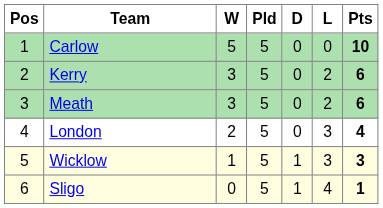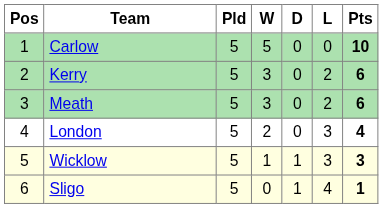columns swapped: Pld <-> W
